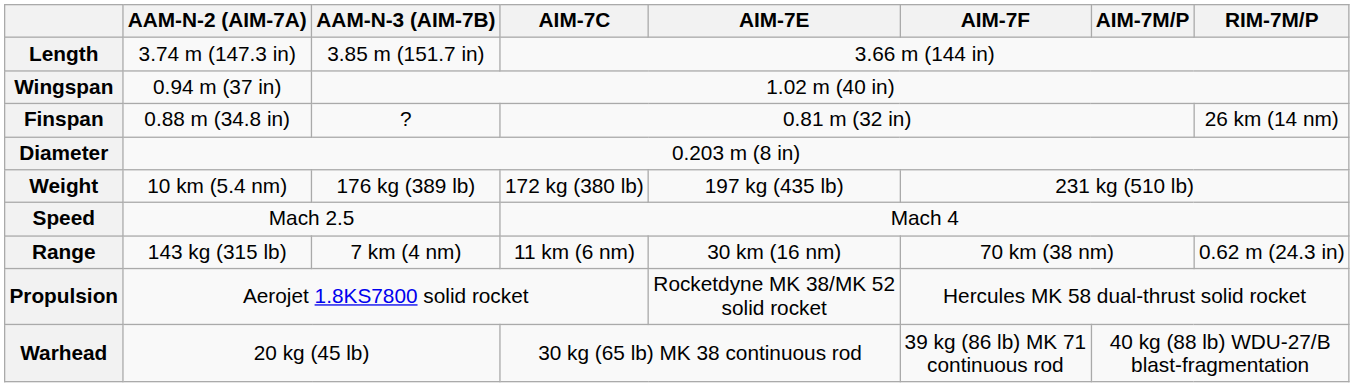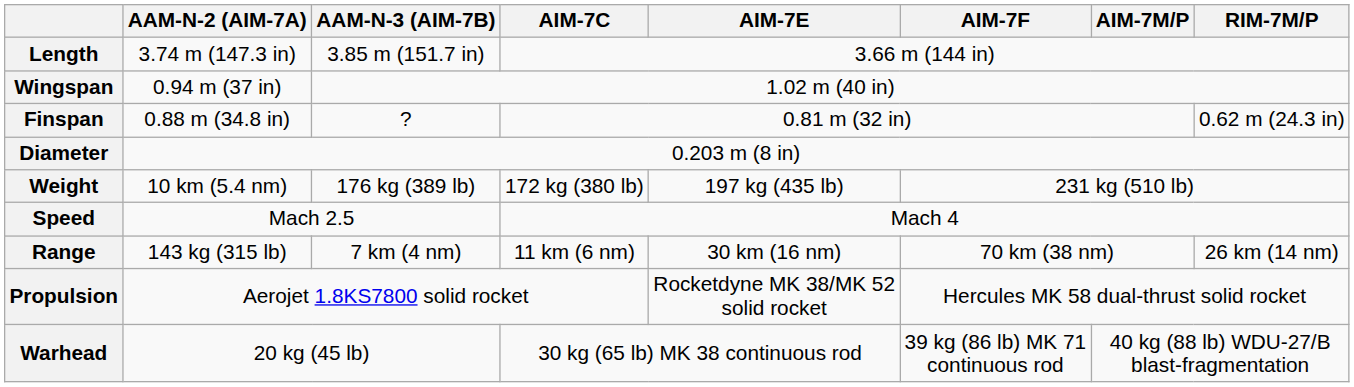Finspan | RIM-7M/P: 26 km (14 nm) -> 0.62 m (24.3 in)
Range | RIM-7M/P: 0.62 m (24.3 in) -> 26 km (14 nm)
